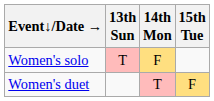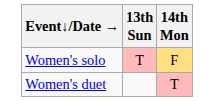- column: 15th Tue | F
